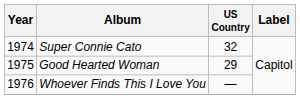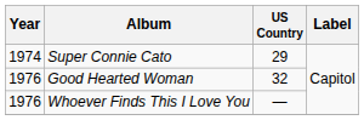Super Connie Cato | US Country: 32 -> 29
Good Hearted Woman | Year: 1975 -> 1976
Good Hearted Woman | US Country: 29 -> 32
